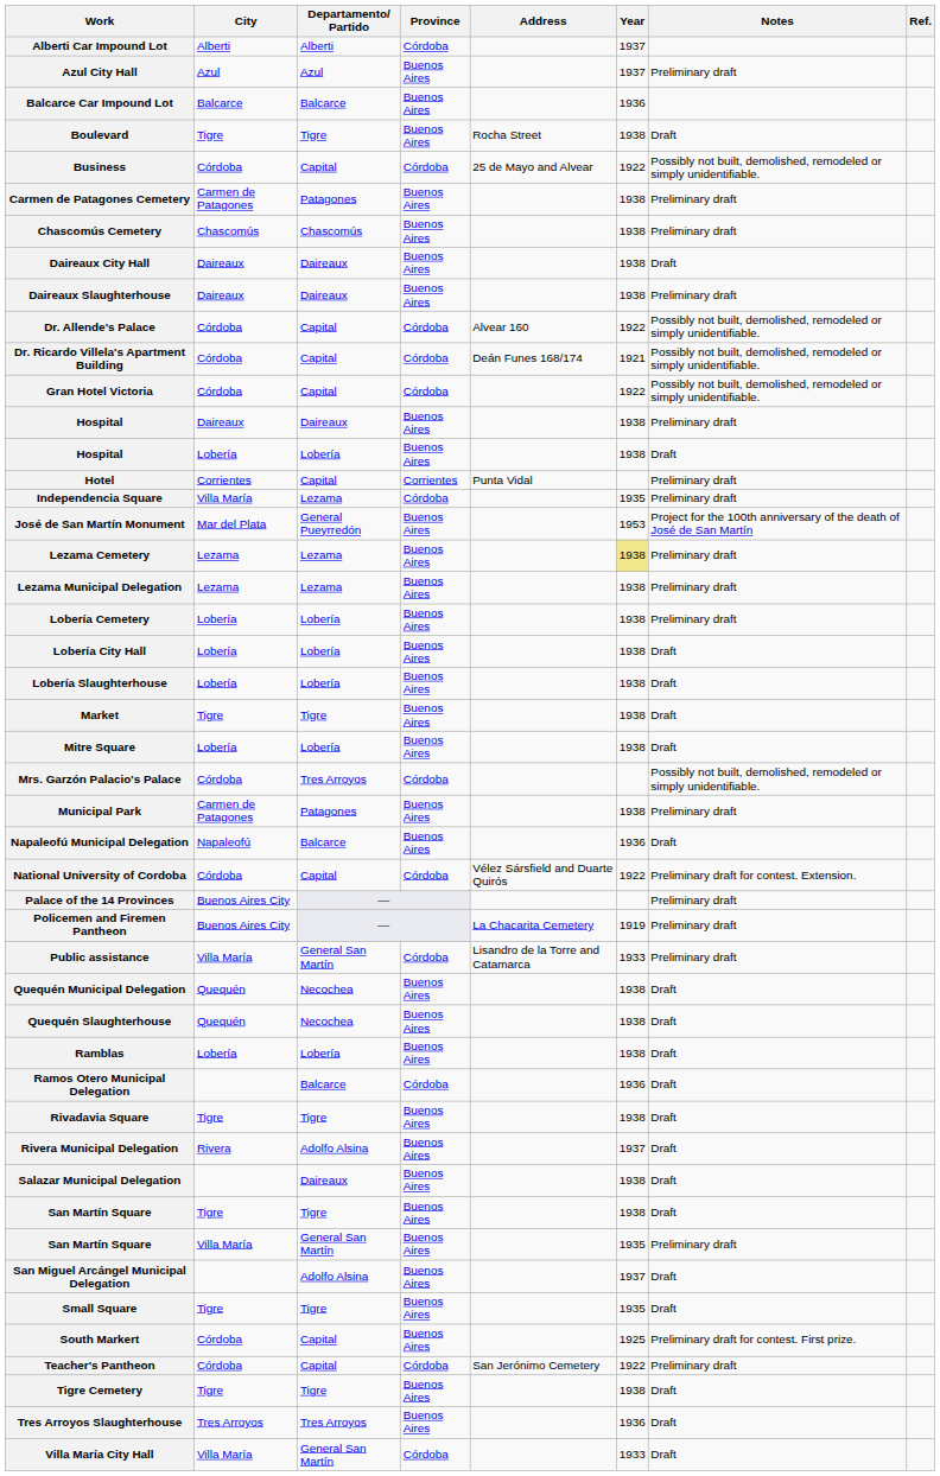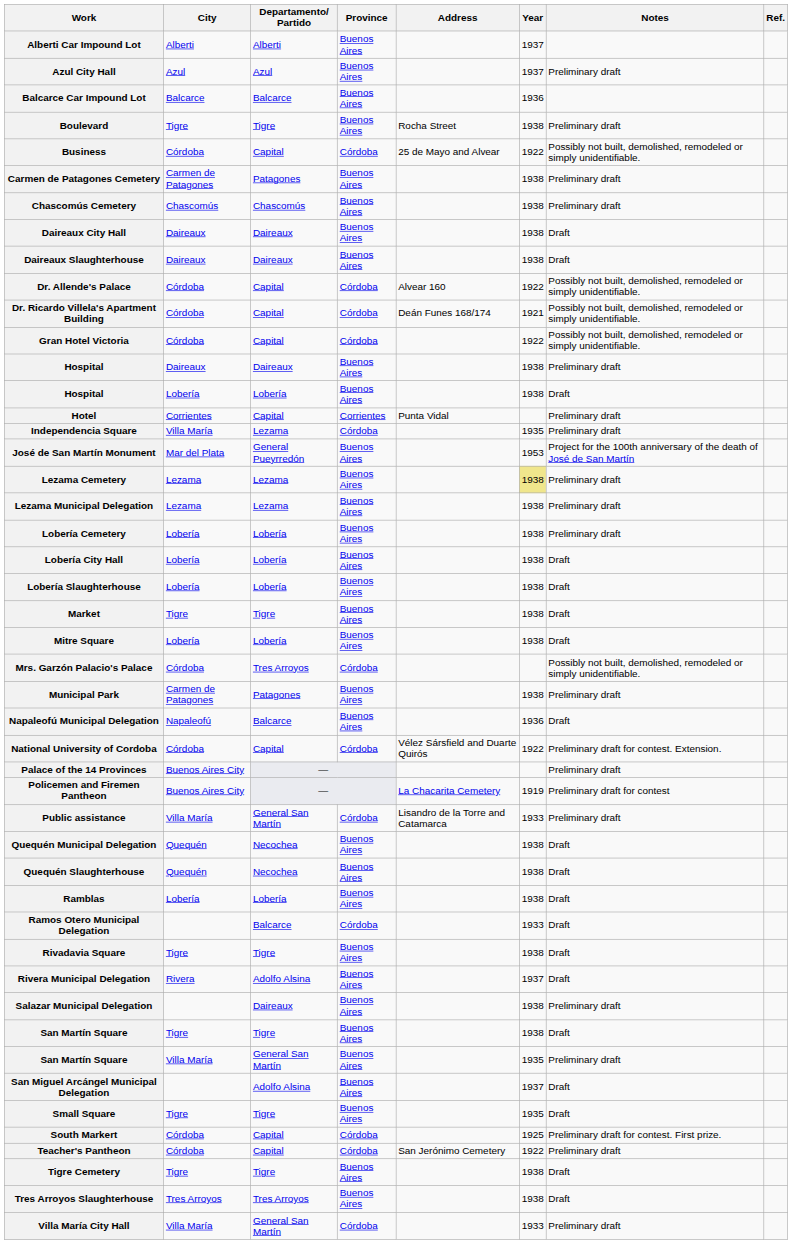Alberti Car Impound Lot | Province: Córdoba -> Buenos Aires
Boulevard | Notes: Draft -> Preliminary draft
Daireaux Slaughterhouse | Notes: Preliminary draft -> Draft
Policemen and Firemen Pantheon | Notes: Preliminary draft -> Preliminary draft for contest
Ramos Otero Municipal Delegation | Year: 1936 -> 1933
Salazar Municipal Delegation | Notes: Draft -> Preliminary draft
South Markert | Province: Buenos Aires -> Córdoba
Tres Arroyos Slaughterhouse | Year: 1936 -> 1938
Villa María City Hall | Notes: Draft -> Preliminary draft
